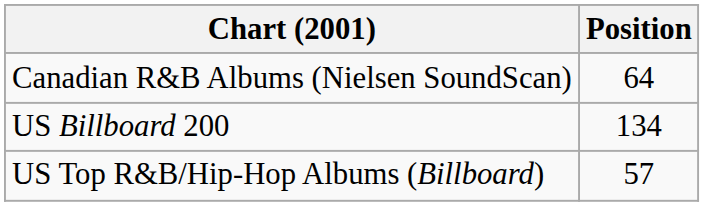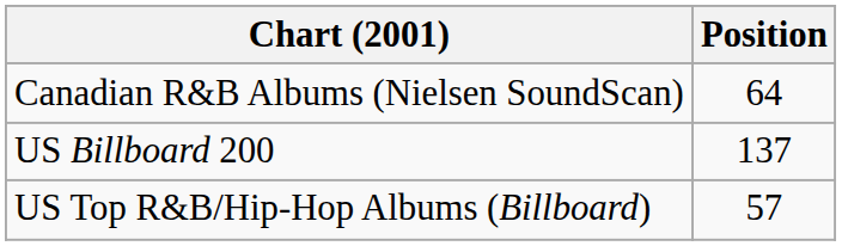US Billboard 200 | Position: 134 -> 137
